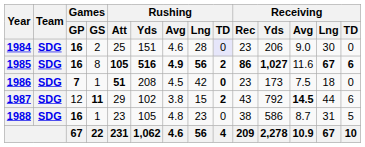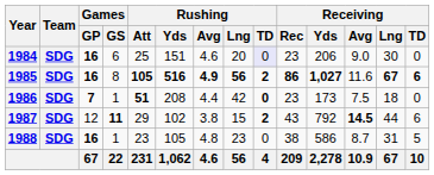1984 | Games / GS: 2 -> 6
1984 | Rushing / Lng: 28 -> 20
1986 | Rushing / Avg: 4.5 -> 4.4
